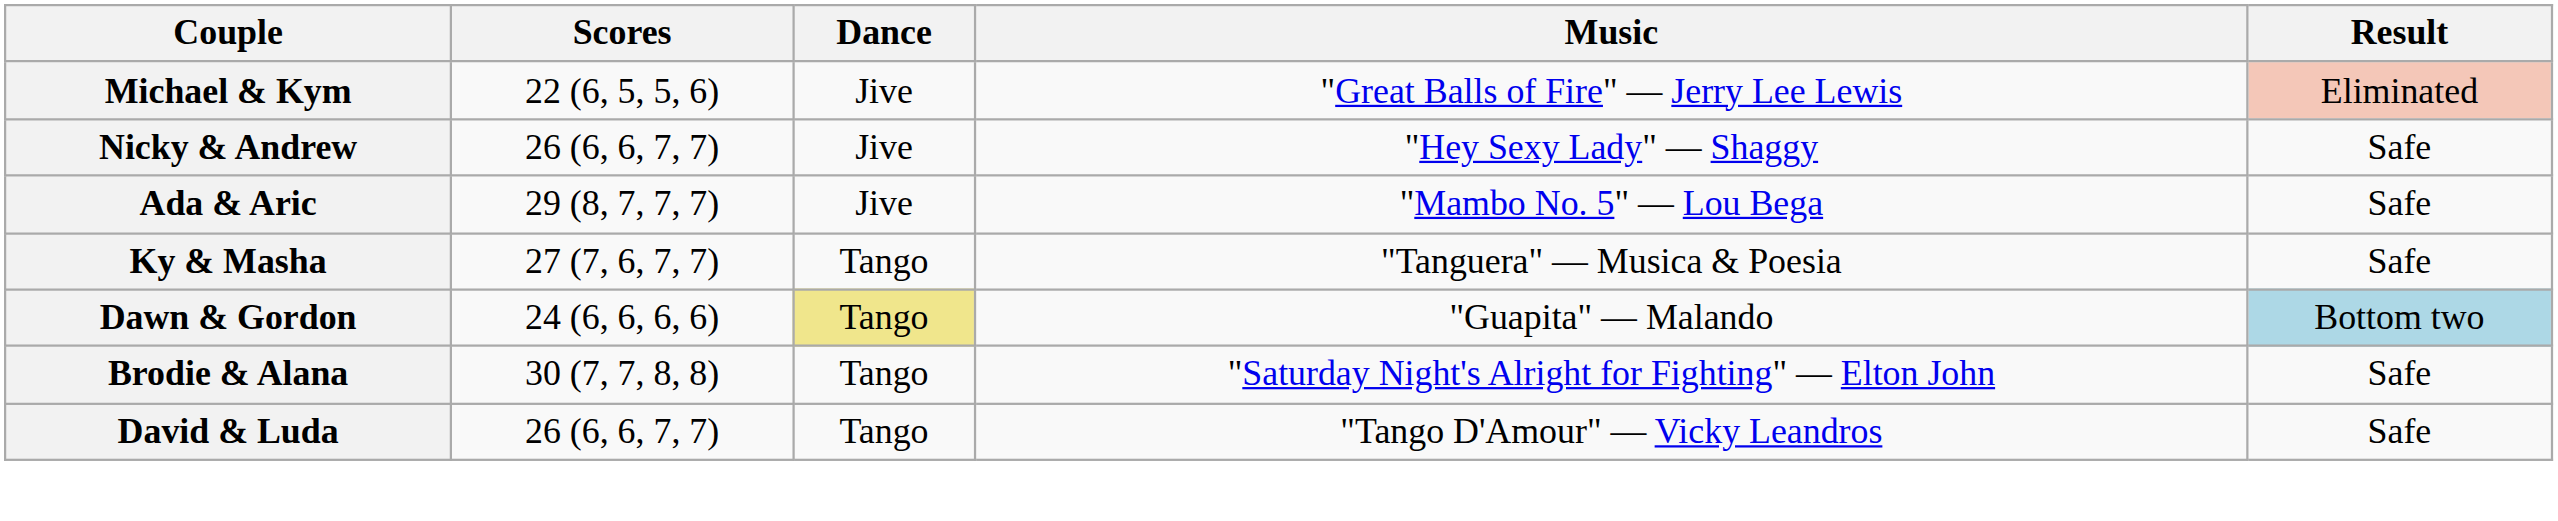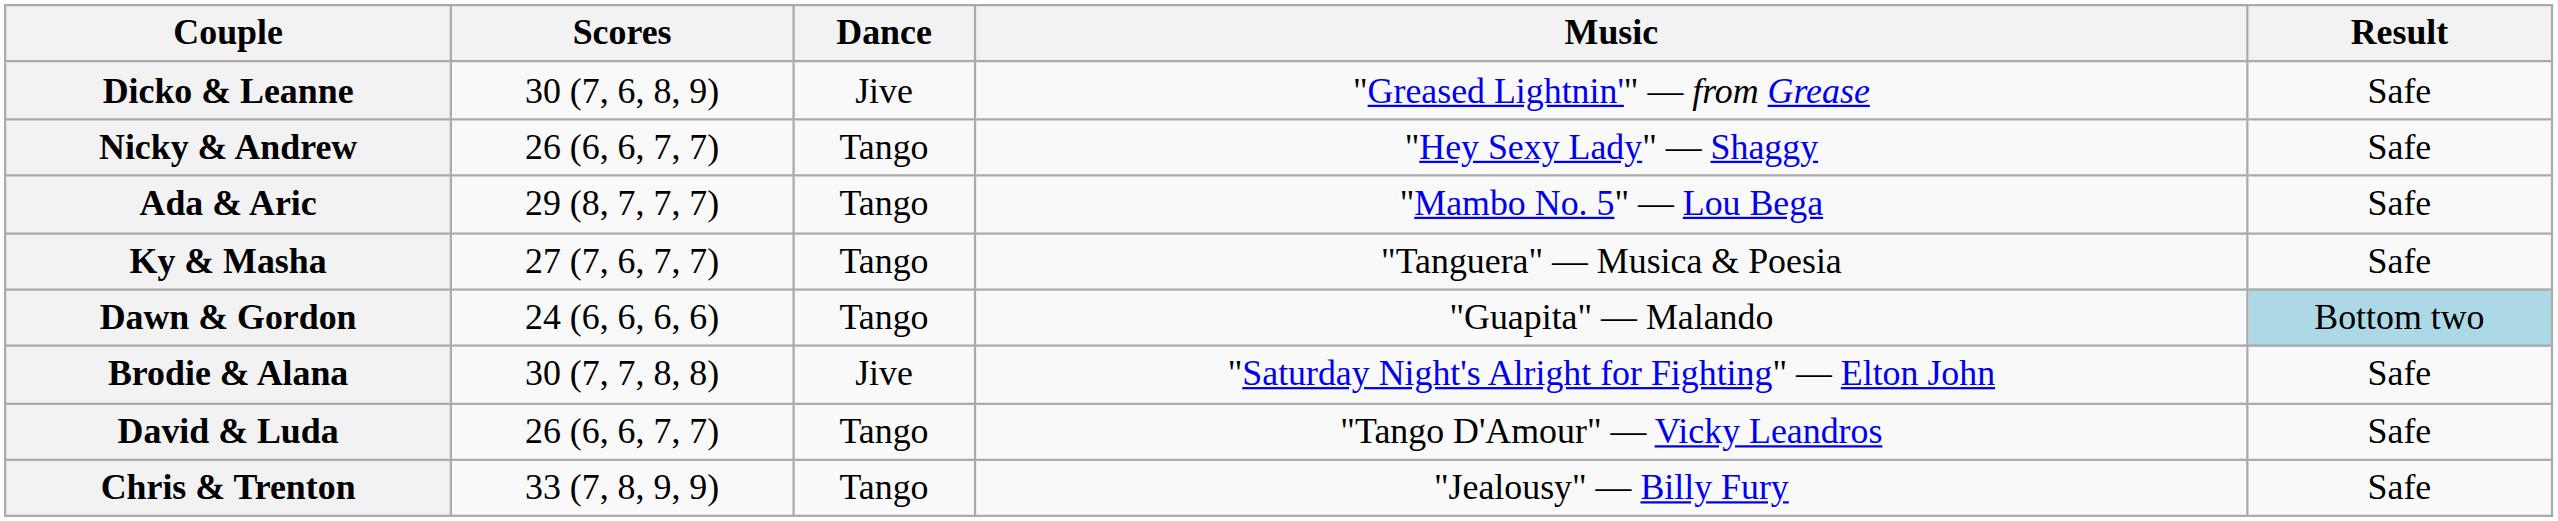+ row: Dicko & Leanne | 30 (7, 6, 8, 9) | Jive | "Greased Lightnin'" — from Grease | Safe
- row: Michael & Kym | 22 (6, 5, 5, 6) | Jive | "Great Balls of Fire" — Jerry Lee Lewis | Eliminated
Nicky & Andrew | Dance: Jive -> Tango
Ada & Aric | Dance: Jive -> Tango
Dawn & Gordon | Dance: khaki background -> no background
Brodie & Alana | Dance: Tango -> Jive
+ row: Chris & Trenton | 33 (7, 8, 9, 9) | Tango | "Jealousy" — Billy Fury | Safe
